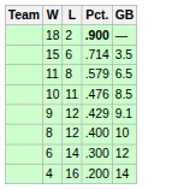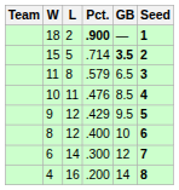+ column: Seed | 1 | 2 | 3 | 4 | 5 | 6 | 7 | 8
15 | L: 6 -> 5
15 | GB: normal -> bold
9 | GB: 9.1 -> 9.5
